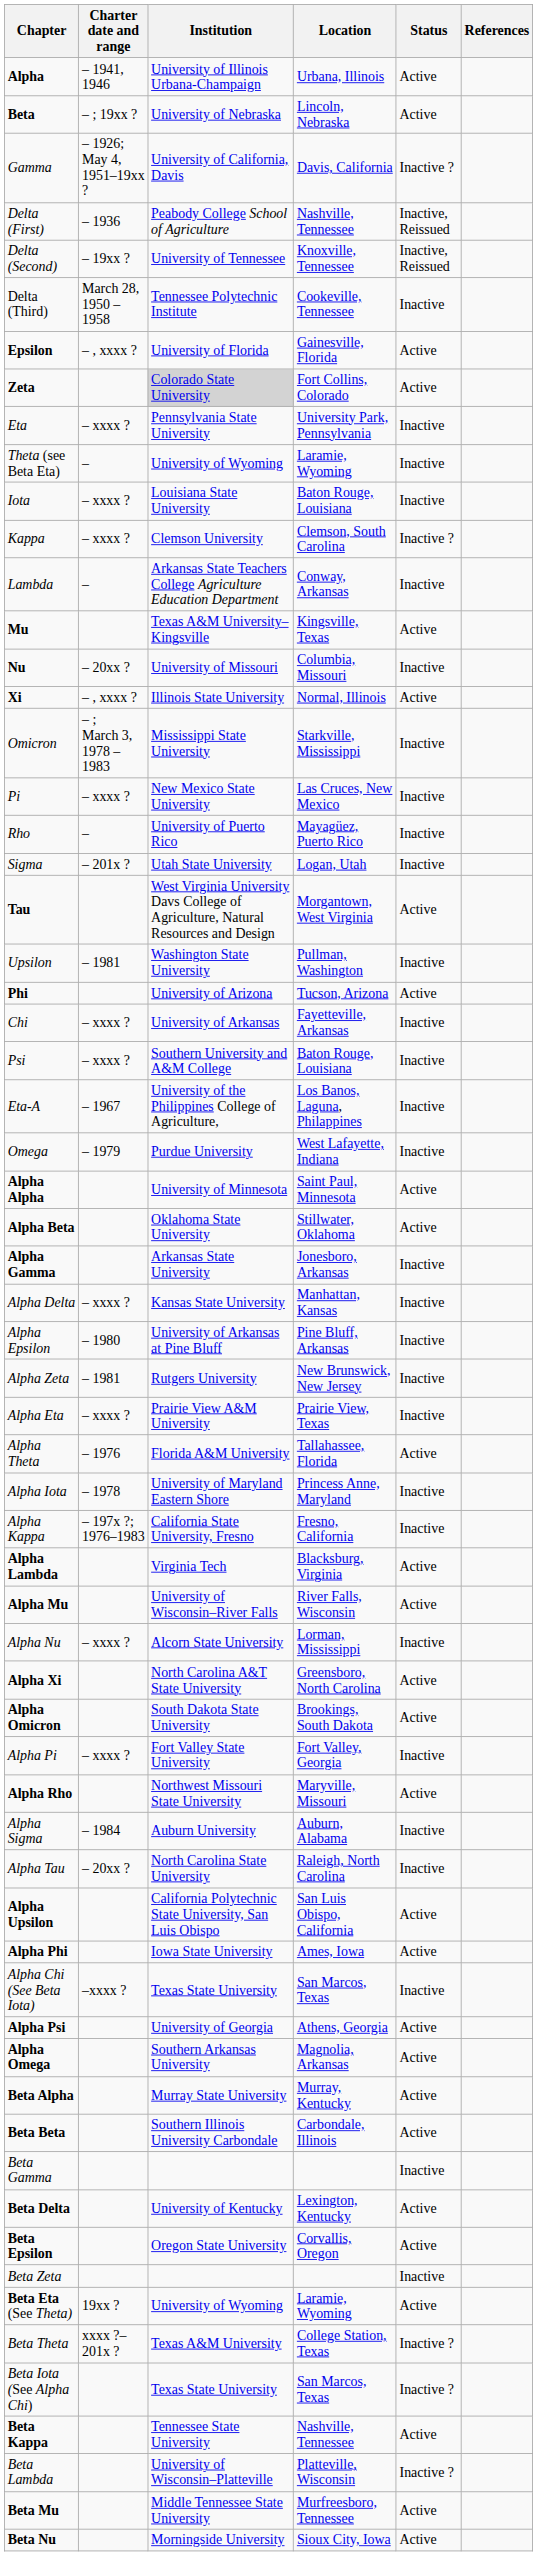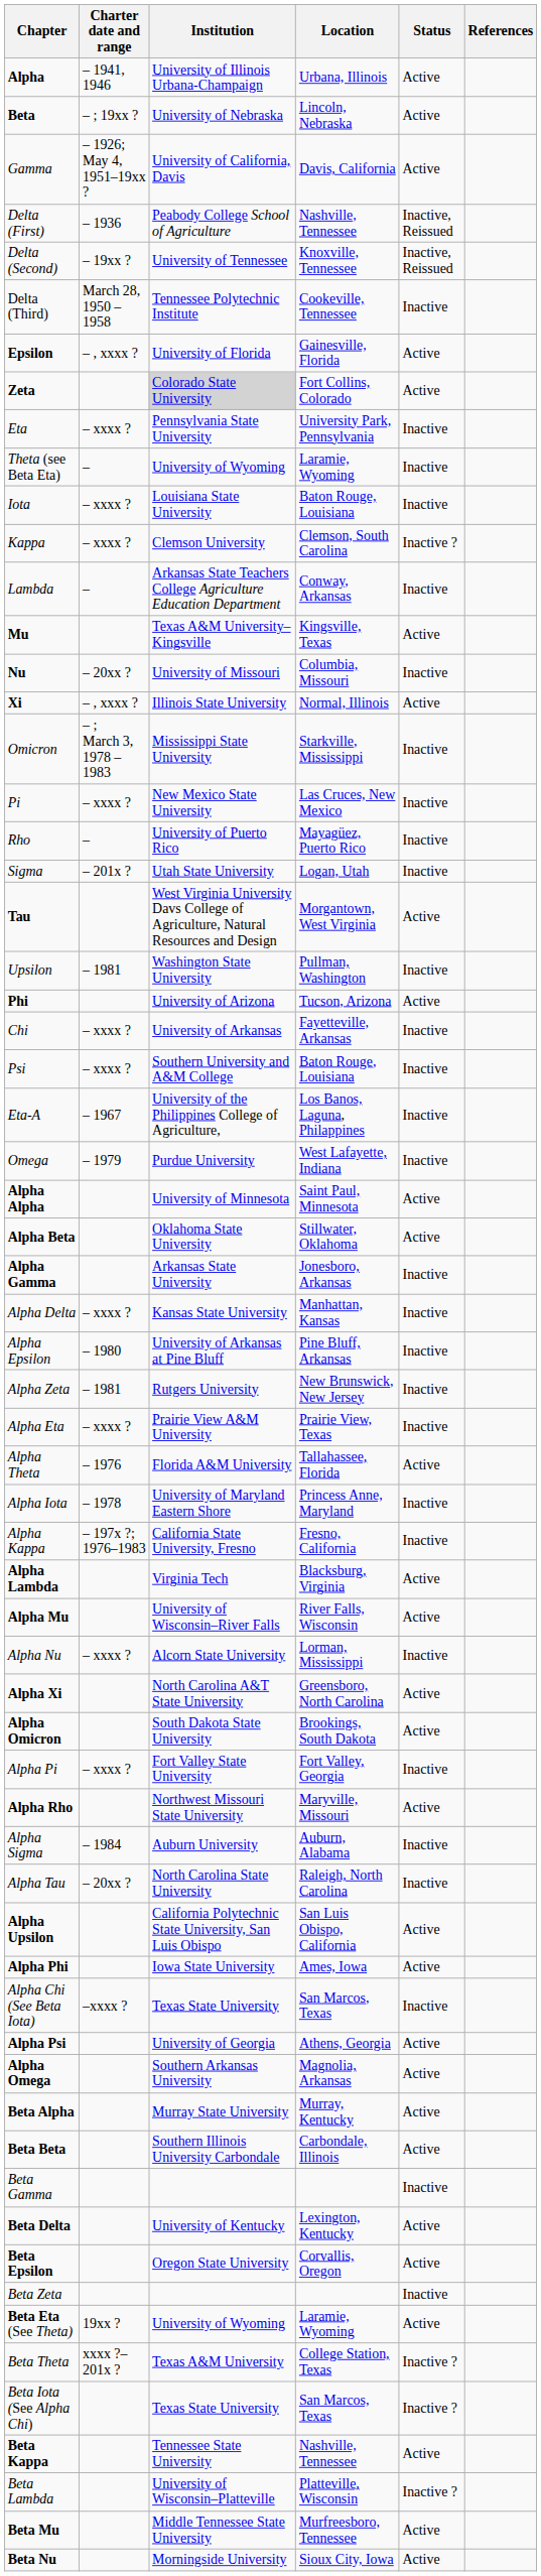Gamma | Status: Inactive ? -> Active
